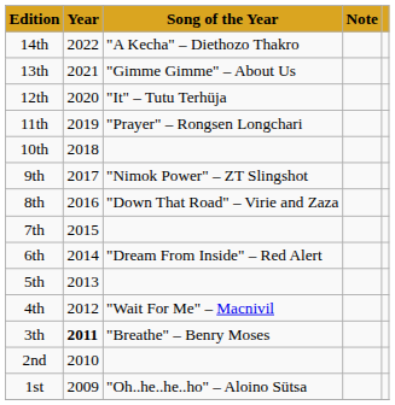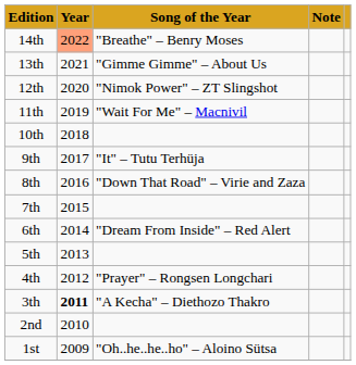14th | Year: no background -> lightsalmon background
14th | Song of the Year: "A Kecha" – Diethozo Thakro -> "Breathe" – Benry Moses
12th | Song of the Year: "It" – Tutu Terhüja -> "Nimok Power" – ZT Slingshot
11th | Song of the Year: "Prayer" – Rongsen Longchari -> "Wait For Me" – Macnivil
9th | Song of the Year: "Nimok Power" – ZT Slingshot -> "It" – Tutu Terhüja
4th | Song of the Year: "Wait For Me" – Macnivil -> "Prayer" – Rongsen Longchari
3th | Song of the Year: "Breathe" – Benry Moses -> "A Kecha" – Diethozo Thakro
